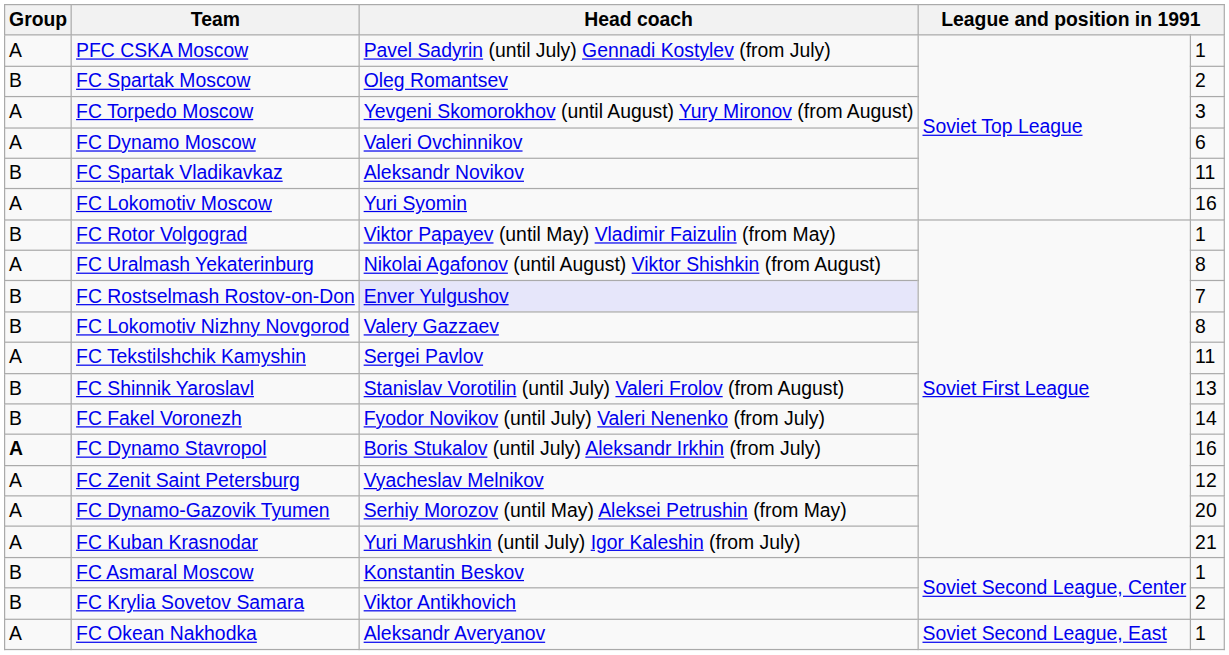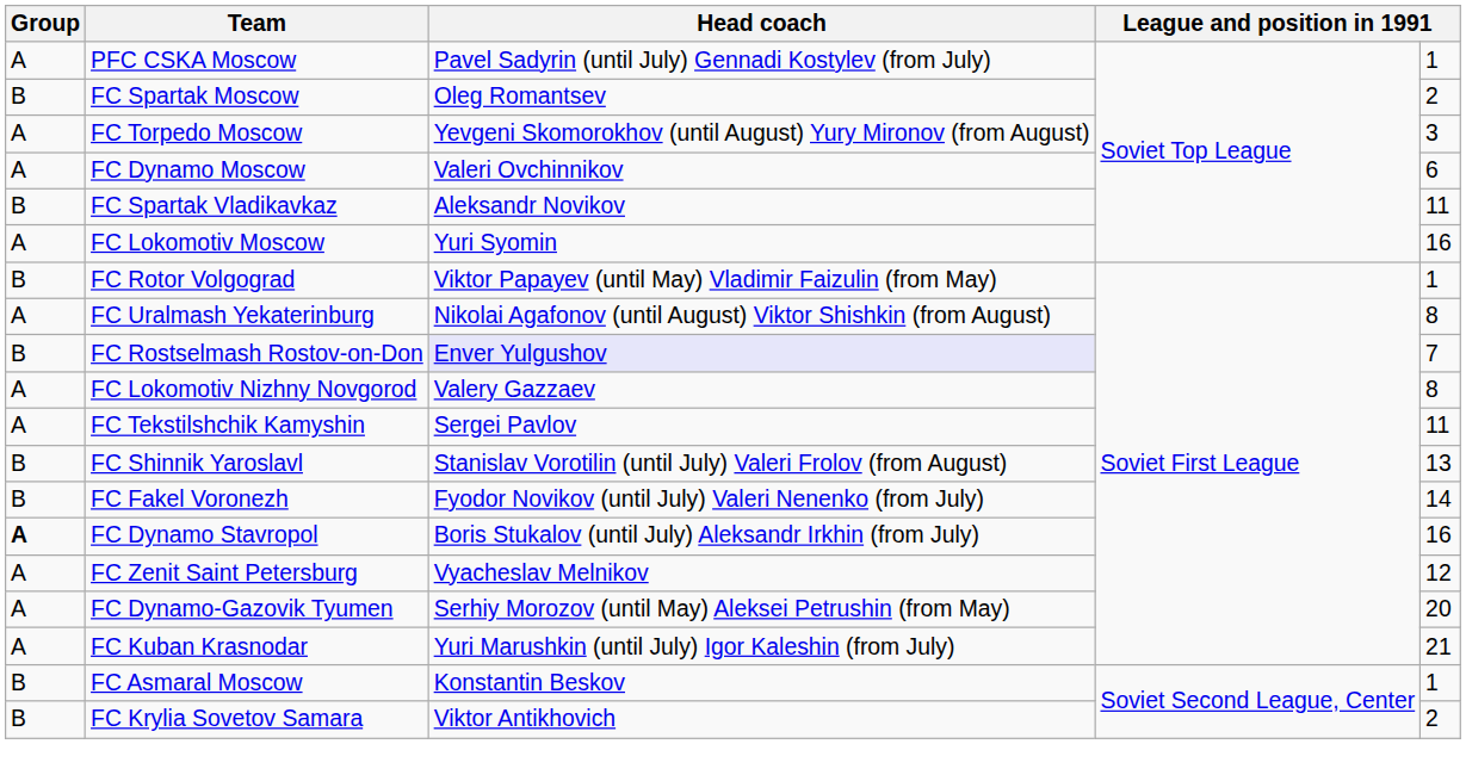FC Lokomotiv Nizhny Novgorod | Group: B -> A
- row: A | FC Okean Nakhodka | Aleksandr Averyanov | Soviet Second League, East | 1
